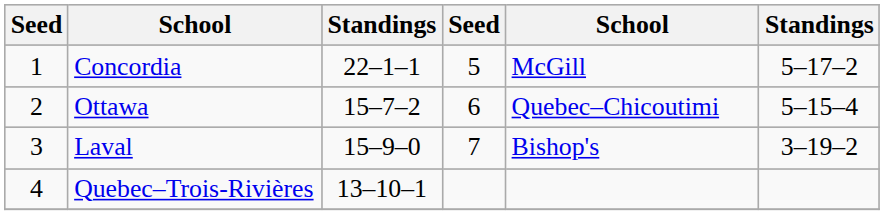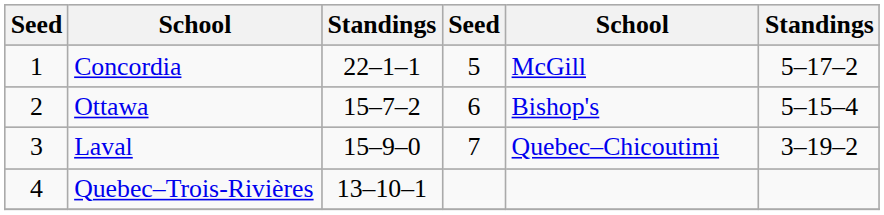Ottawa | column 5: Quebec–Chicoutimi -> Bishop's
Laval | column 5: Bishop's -> Quebec–Chicoutimi
